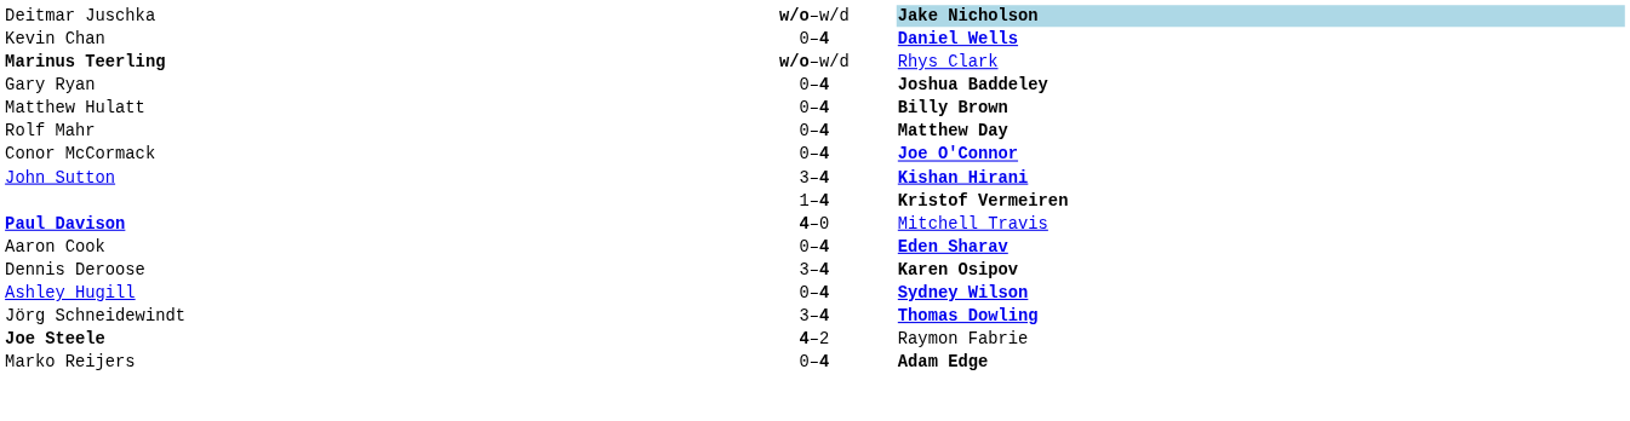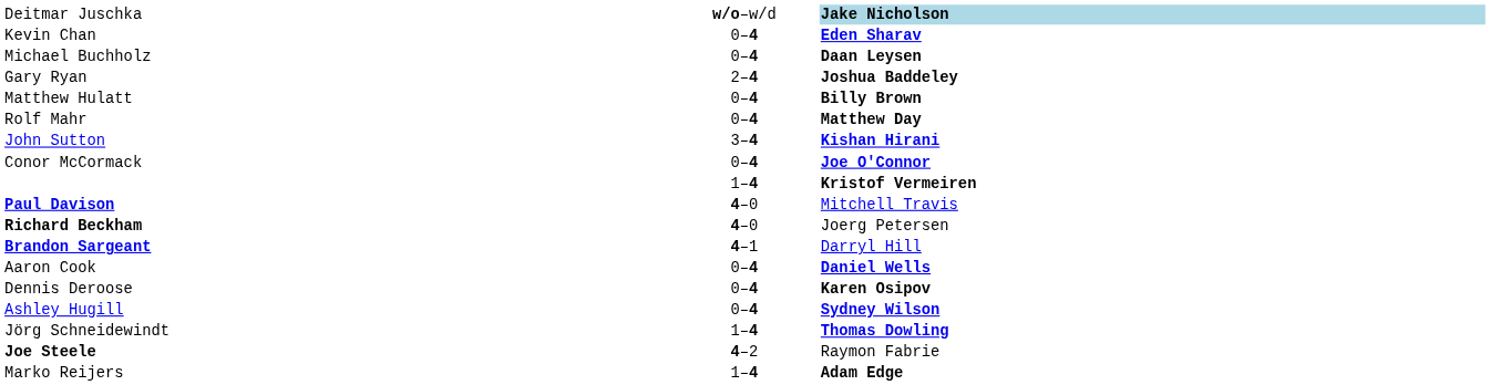Kevin Chan | column 3: Daniel Wells -> Eden Sharav
+ row: Michael Buchholz | 0–4 | Daan Leysen
- row: Marinus Teerling | w/o–w/d | Rhys Clark
Gary Ryan | column 2: 0–4 -> 2–4
rows swapped: Conor McCormack <-> John Sutton
+ row: Richard Beckham | 4–0 | Joerg Petersen
+ row: Brandon Sargeant | 4–1 | Darryl Hill
Aaron Cook | column 3: Eden Sharav -> Daniel Wells
Dennis Deroose | column 2: 3–4 -> 0–4
Jörg Schneidewindt | column 2: 3–4 -> 1–4
Marko Reijers | column 2: 0–4 -> 1–4
